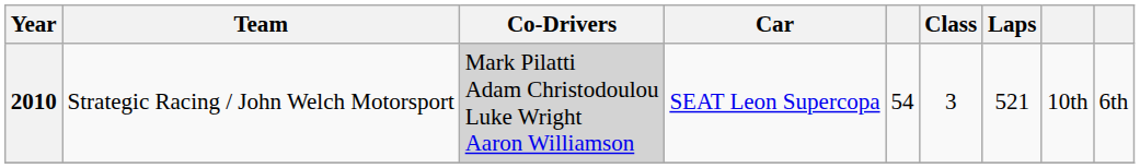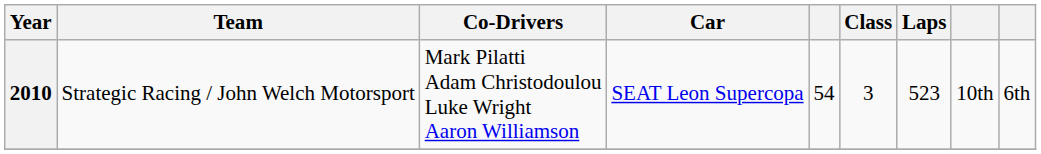2010 | Co-Drivers: lightgrey background -> no background
2010 | Laps: 521 -> 523
